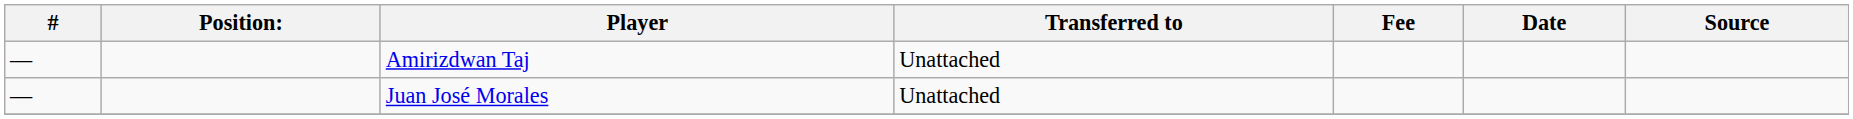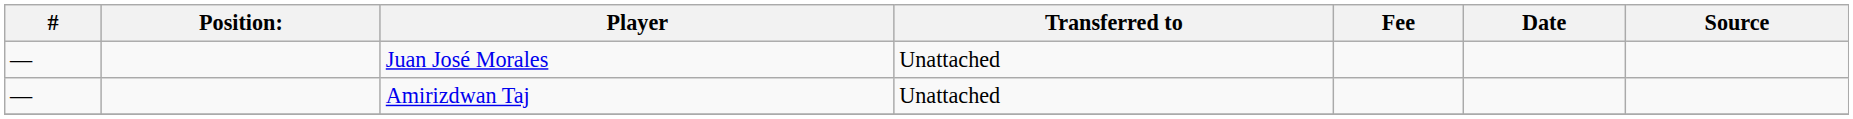rows swapped: Amirizdwan Taj <-> Juan José Morales
